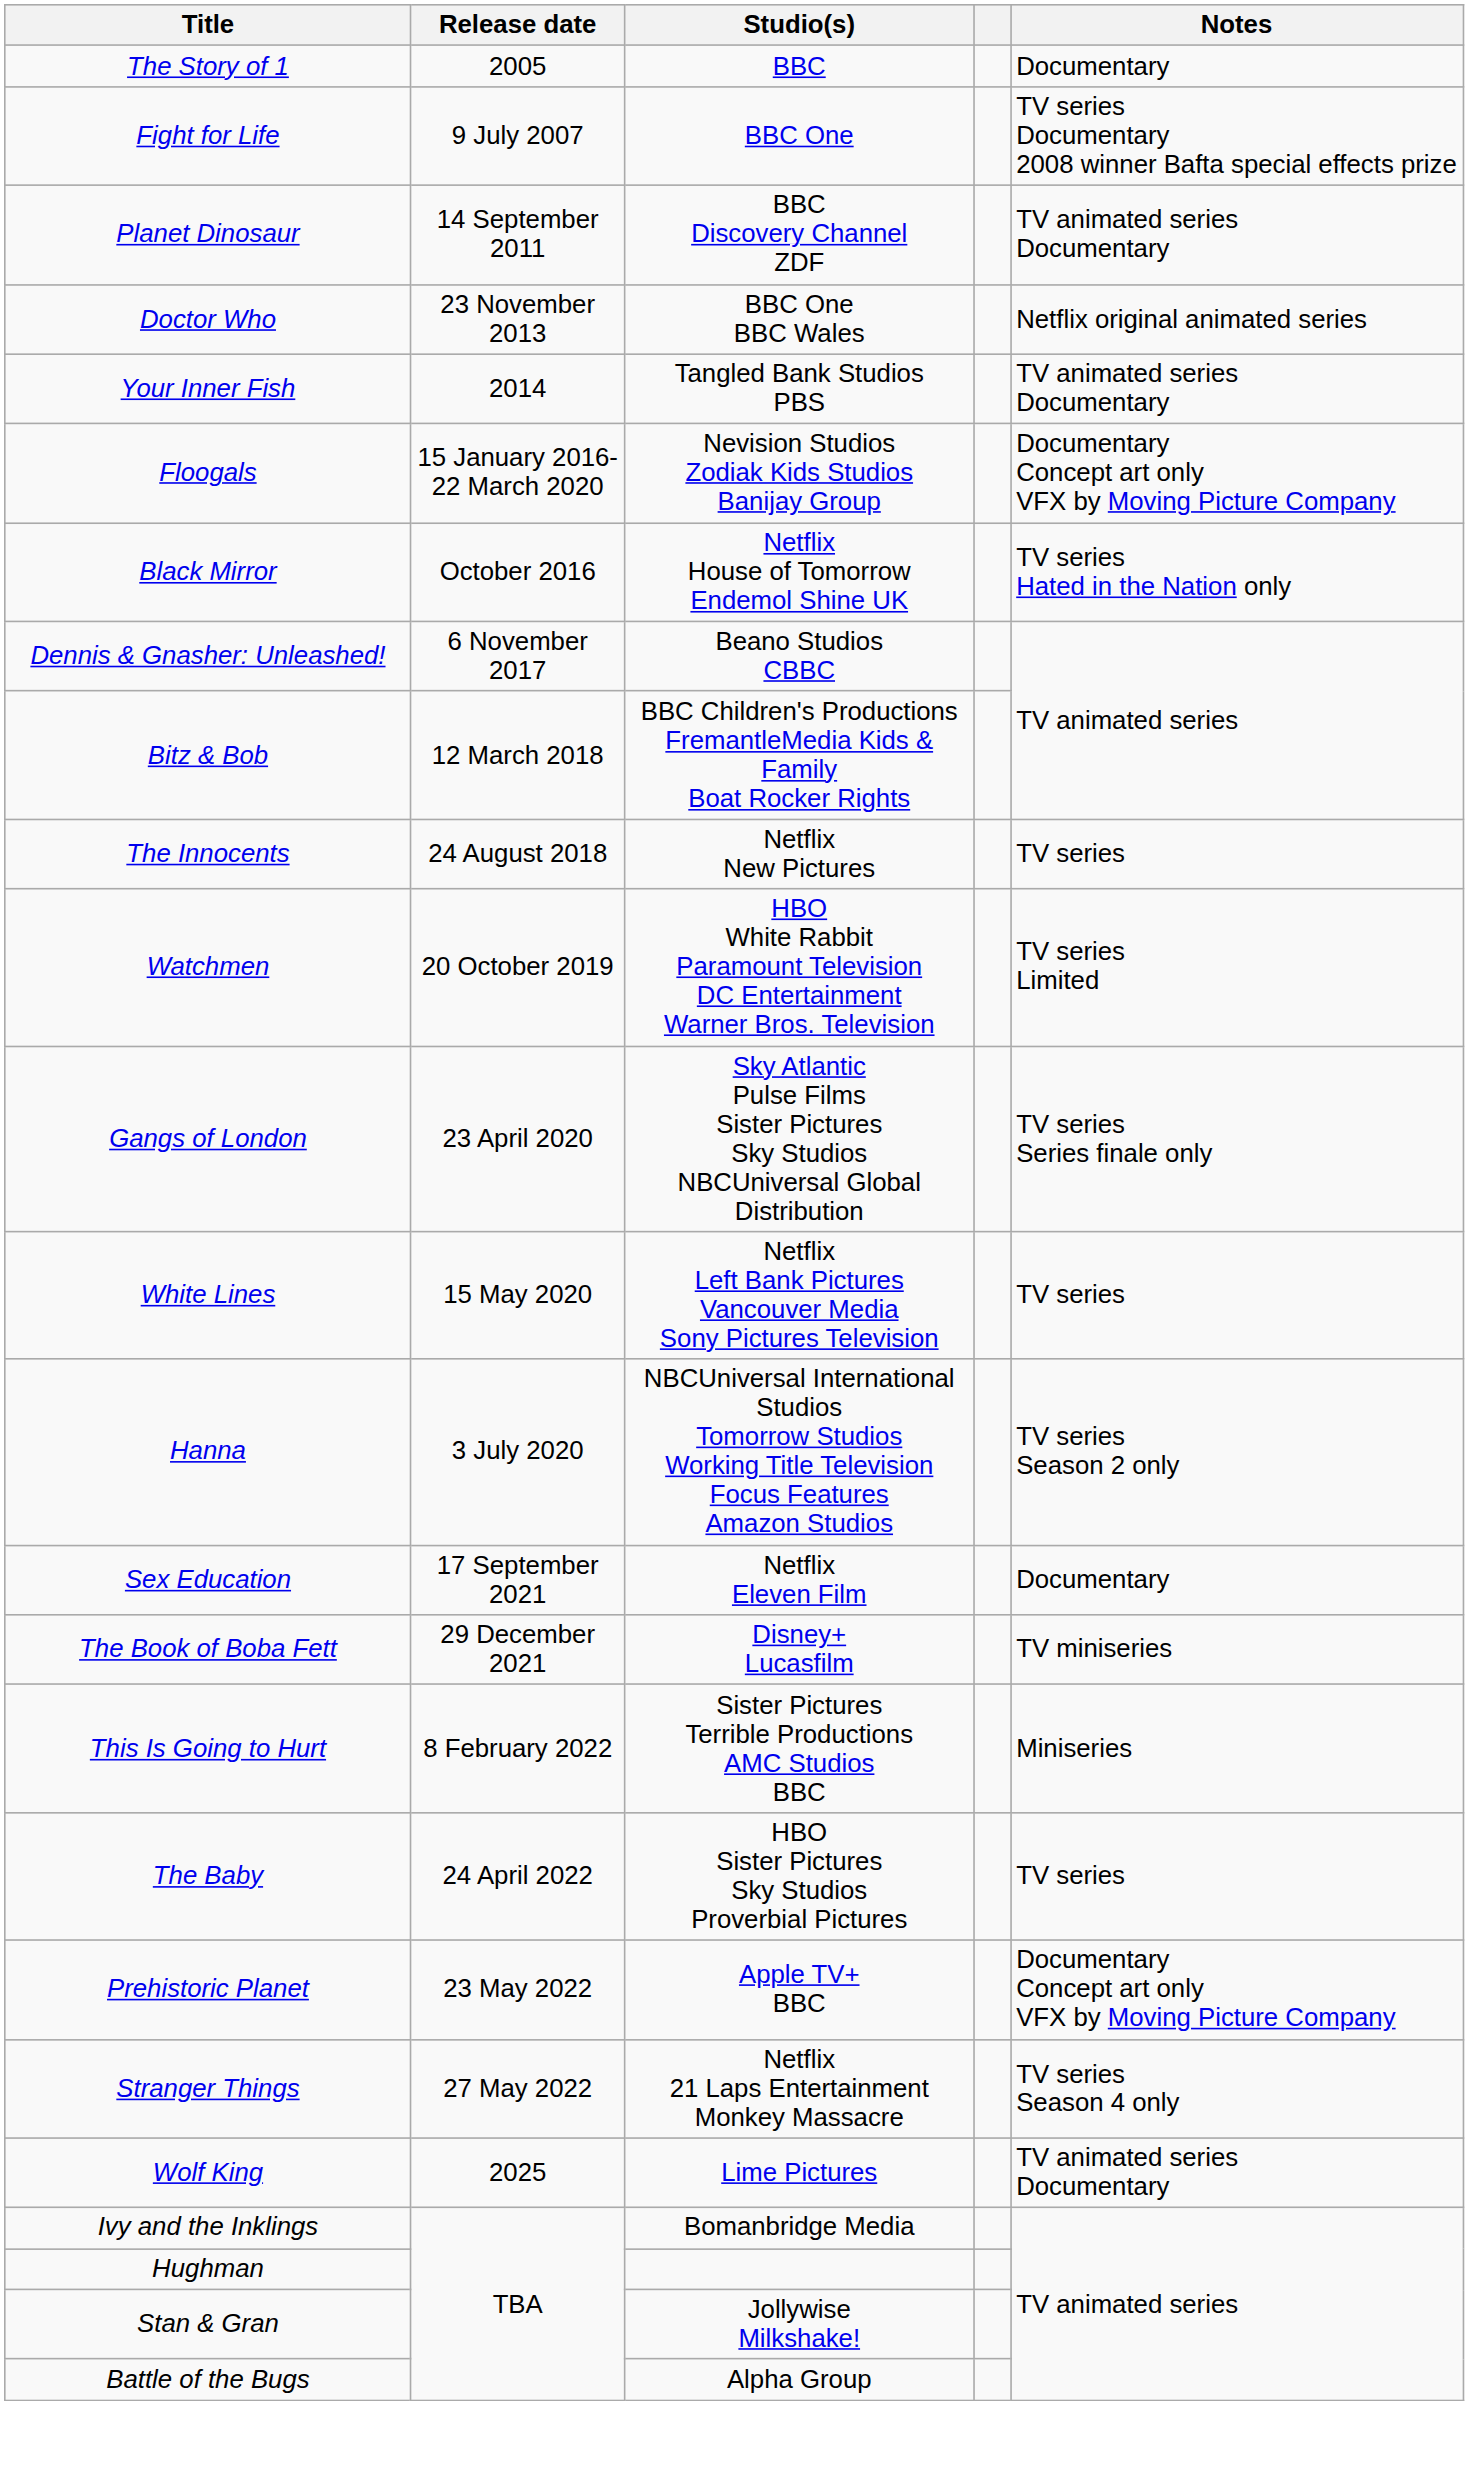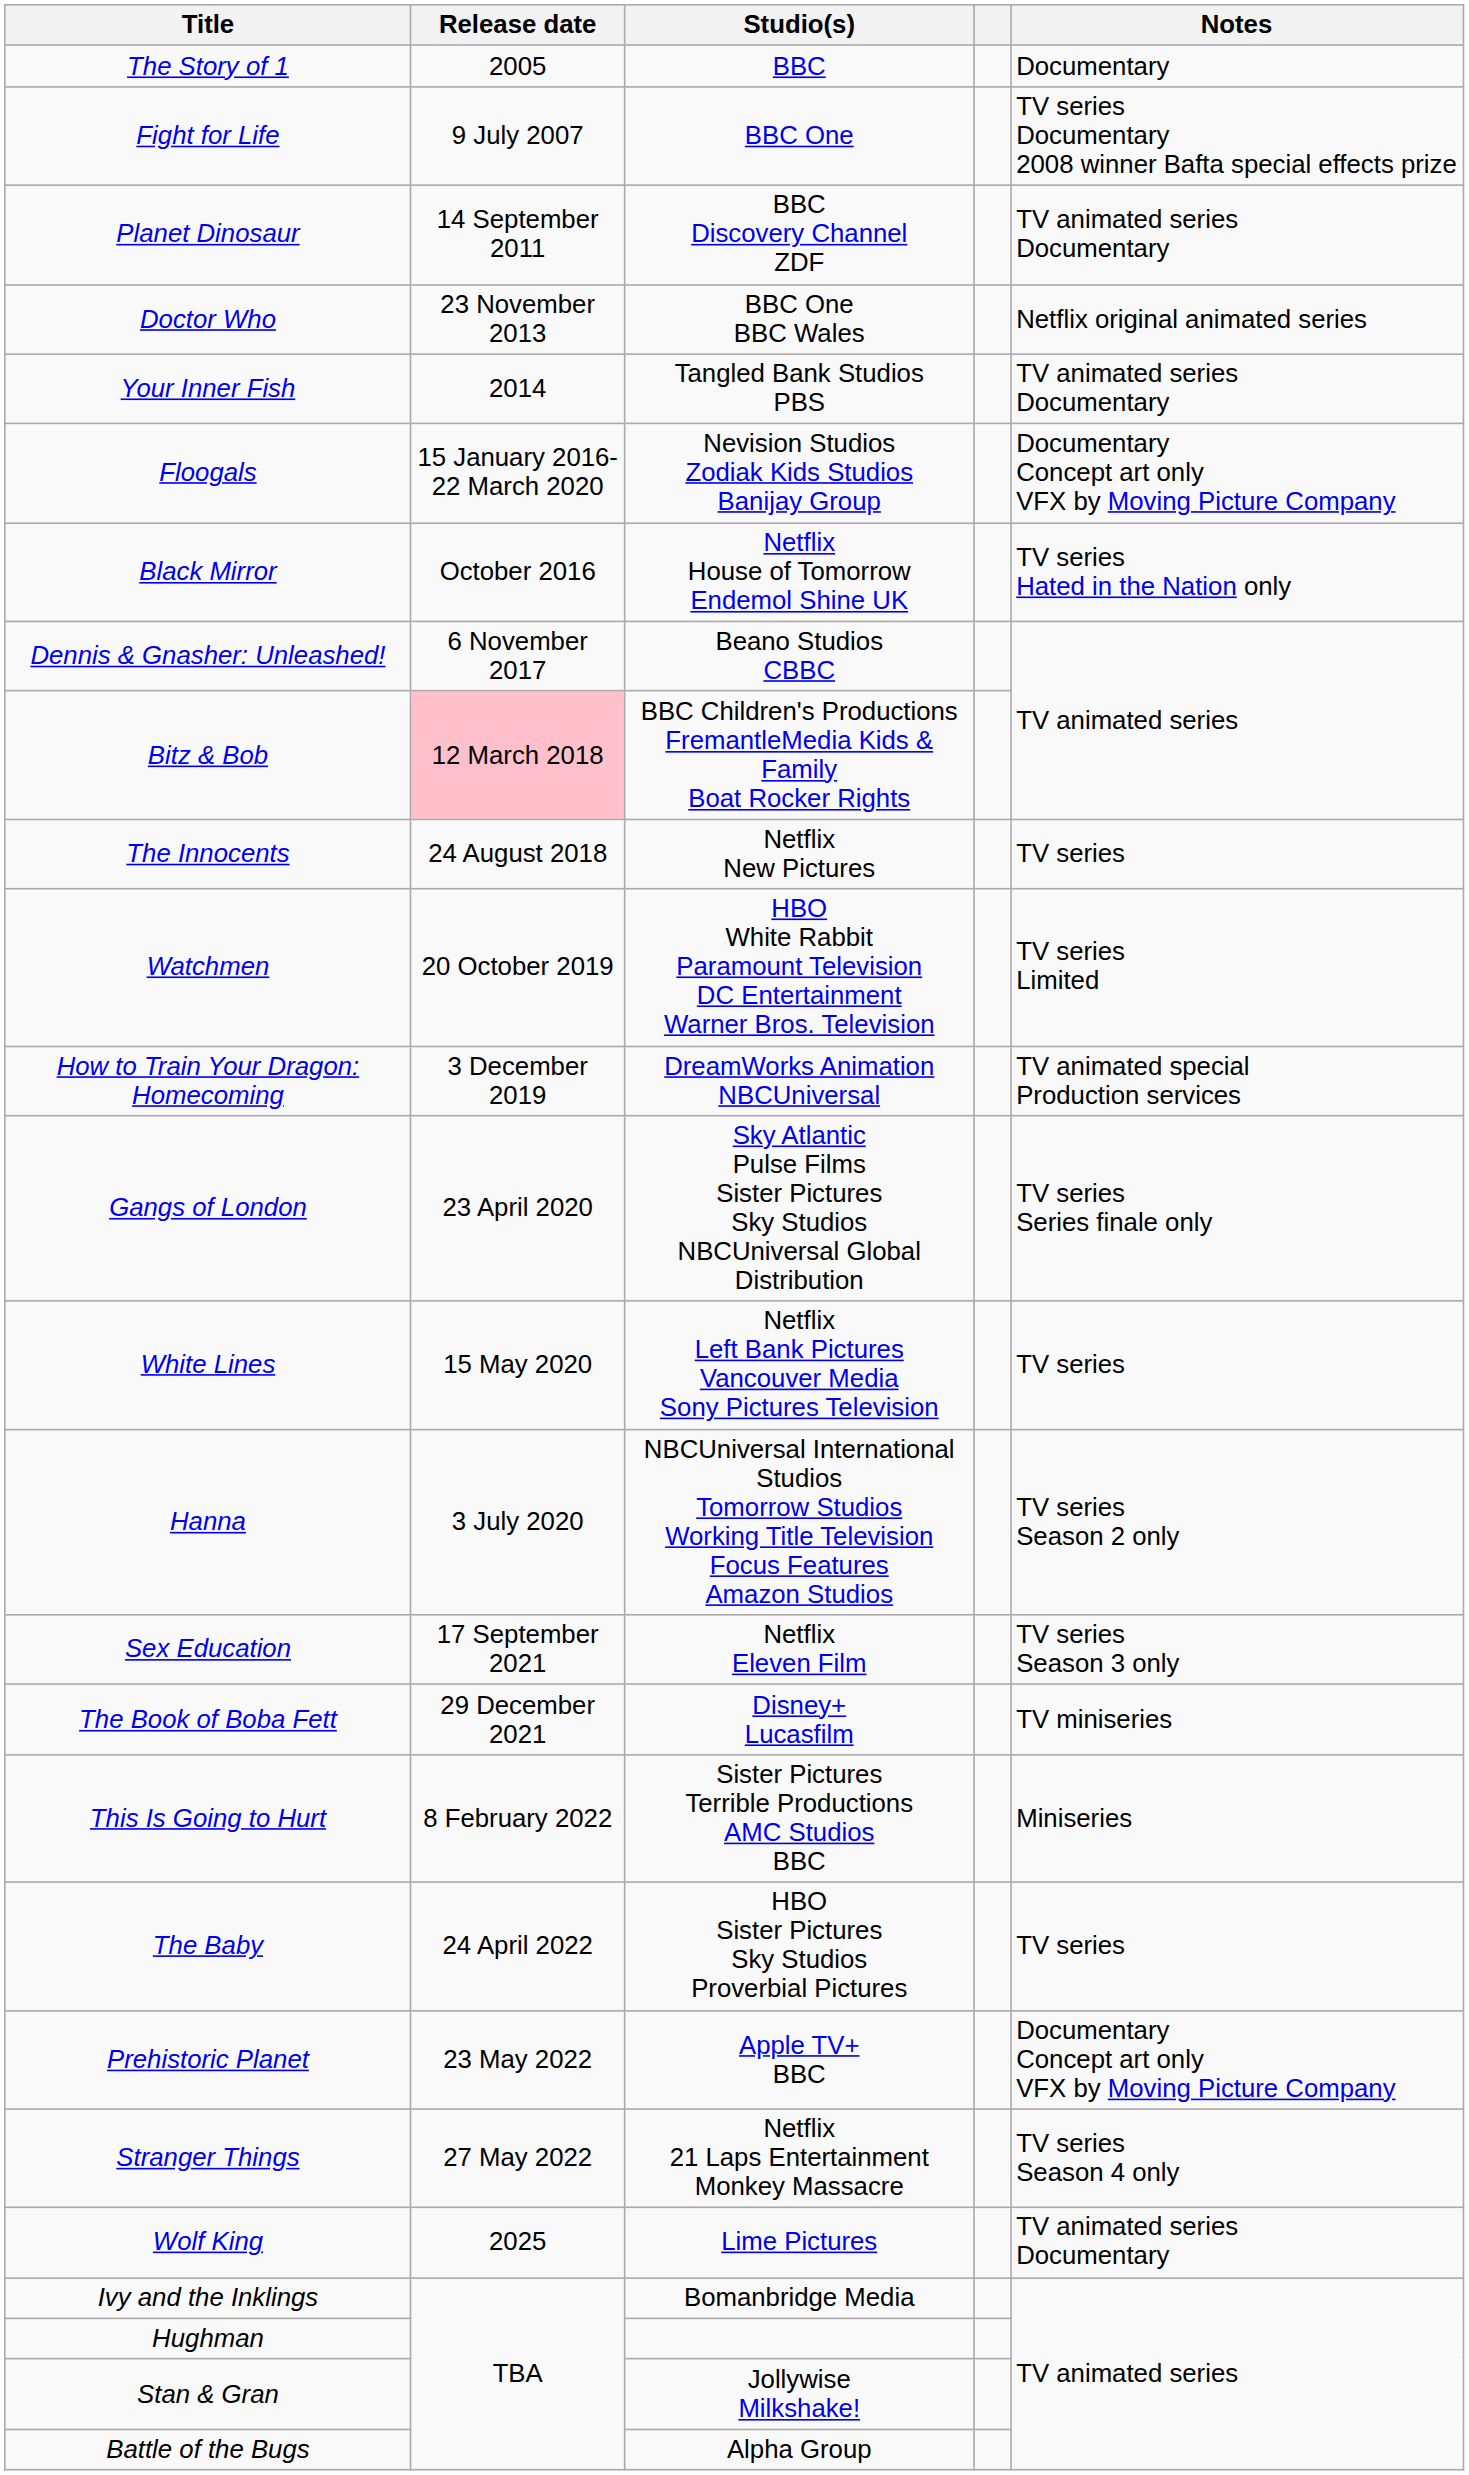Bitz & Bob | Release date: no background -> pink background
+ row: How to Train Your Dragon: Homecoming | 3 December 2019 | DreamWorks Animation NBCUniversal | TV animated special Production services
Sex Education | Notes: Documentary -> TV series Season 3 only
